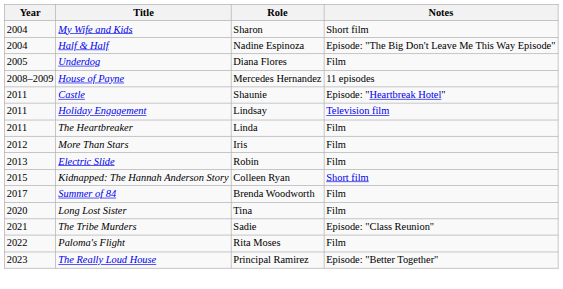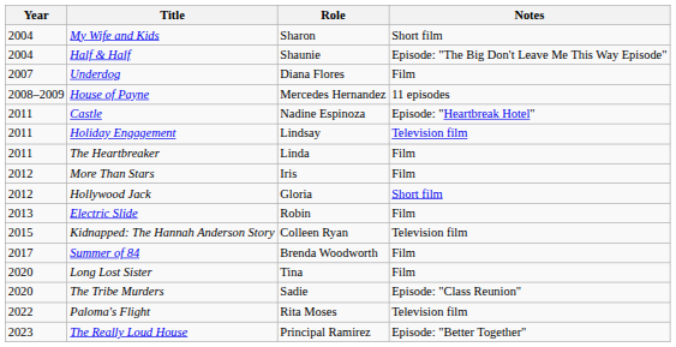Half & Half | Role: Nadine Espinoza -> Shaunie
Underdog | Year: 2005 -> 2007
Castle | Role: Shaunie -> Nadine Espinoza
+ row: 2012 | Hollywood Jack | Gloria | Short film
Kidnapped: The Hannah Anderson Story | Notes: Short film -> Television film
The Tribe Murders | Year: 2021 -> 2020
Paloma's Flight | Notes: Film -> Television film
